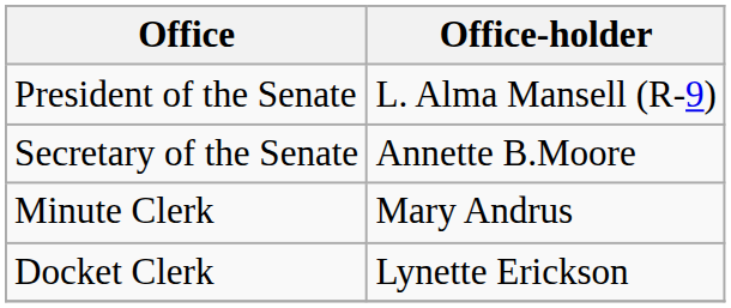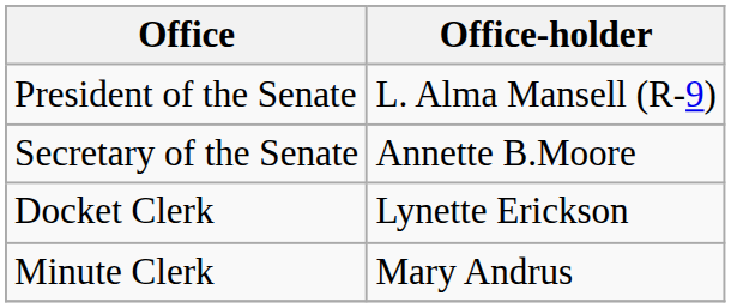rows swapped: Minute Clerk <-> Docket Clerk
